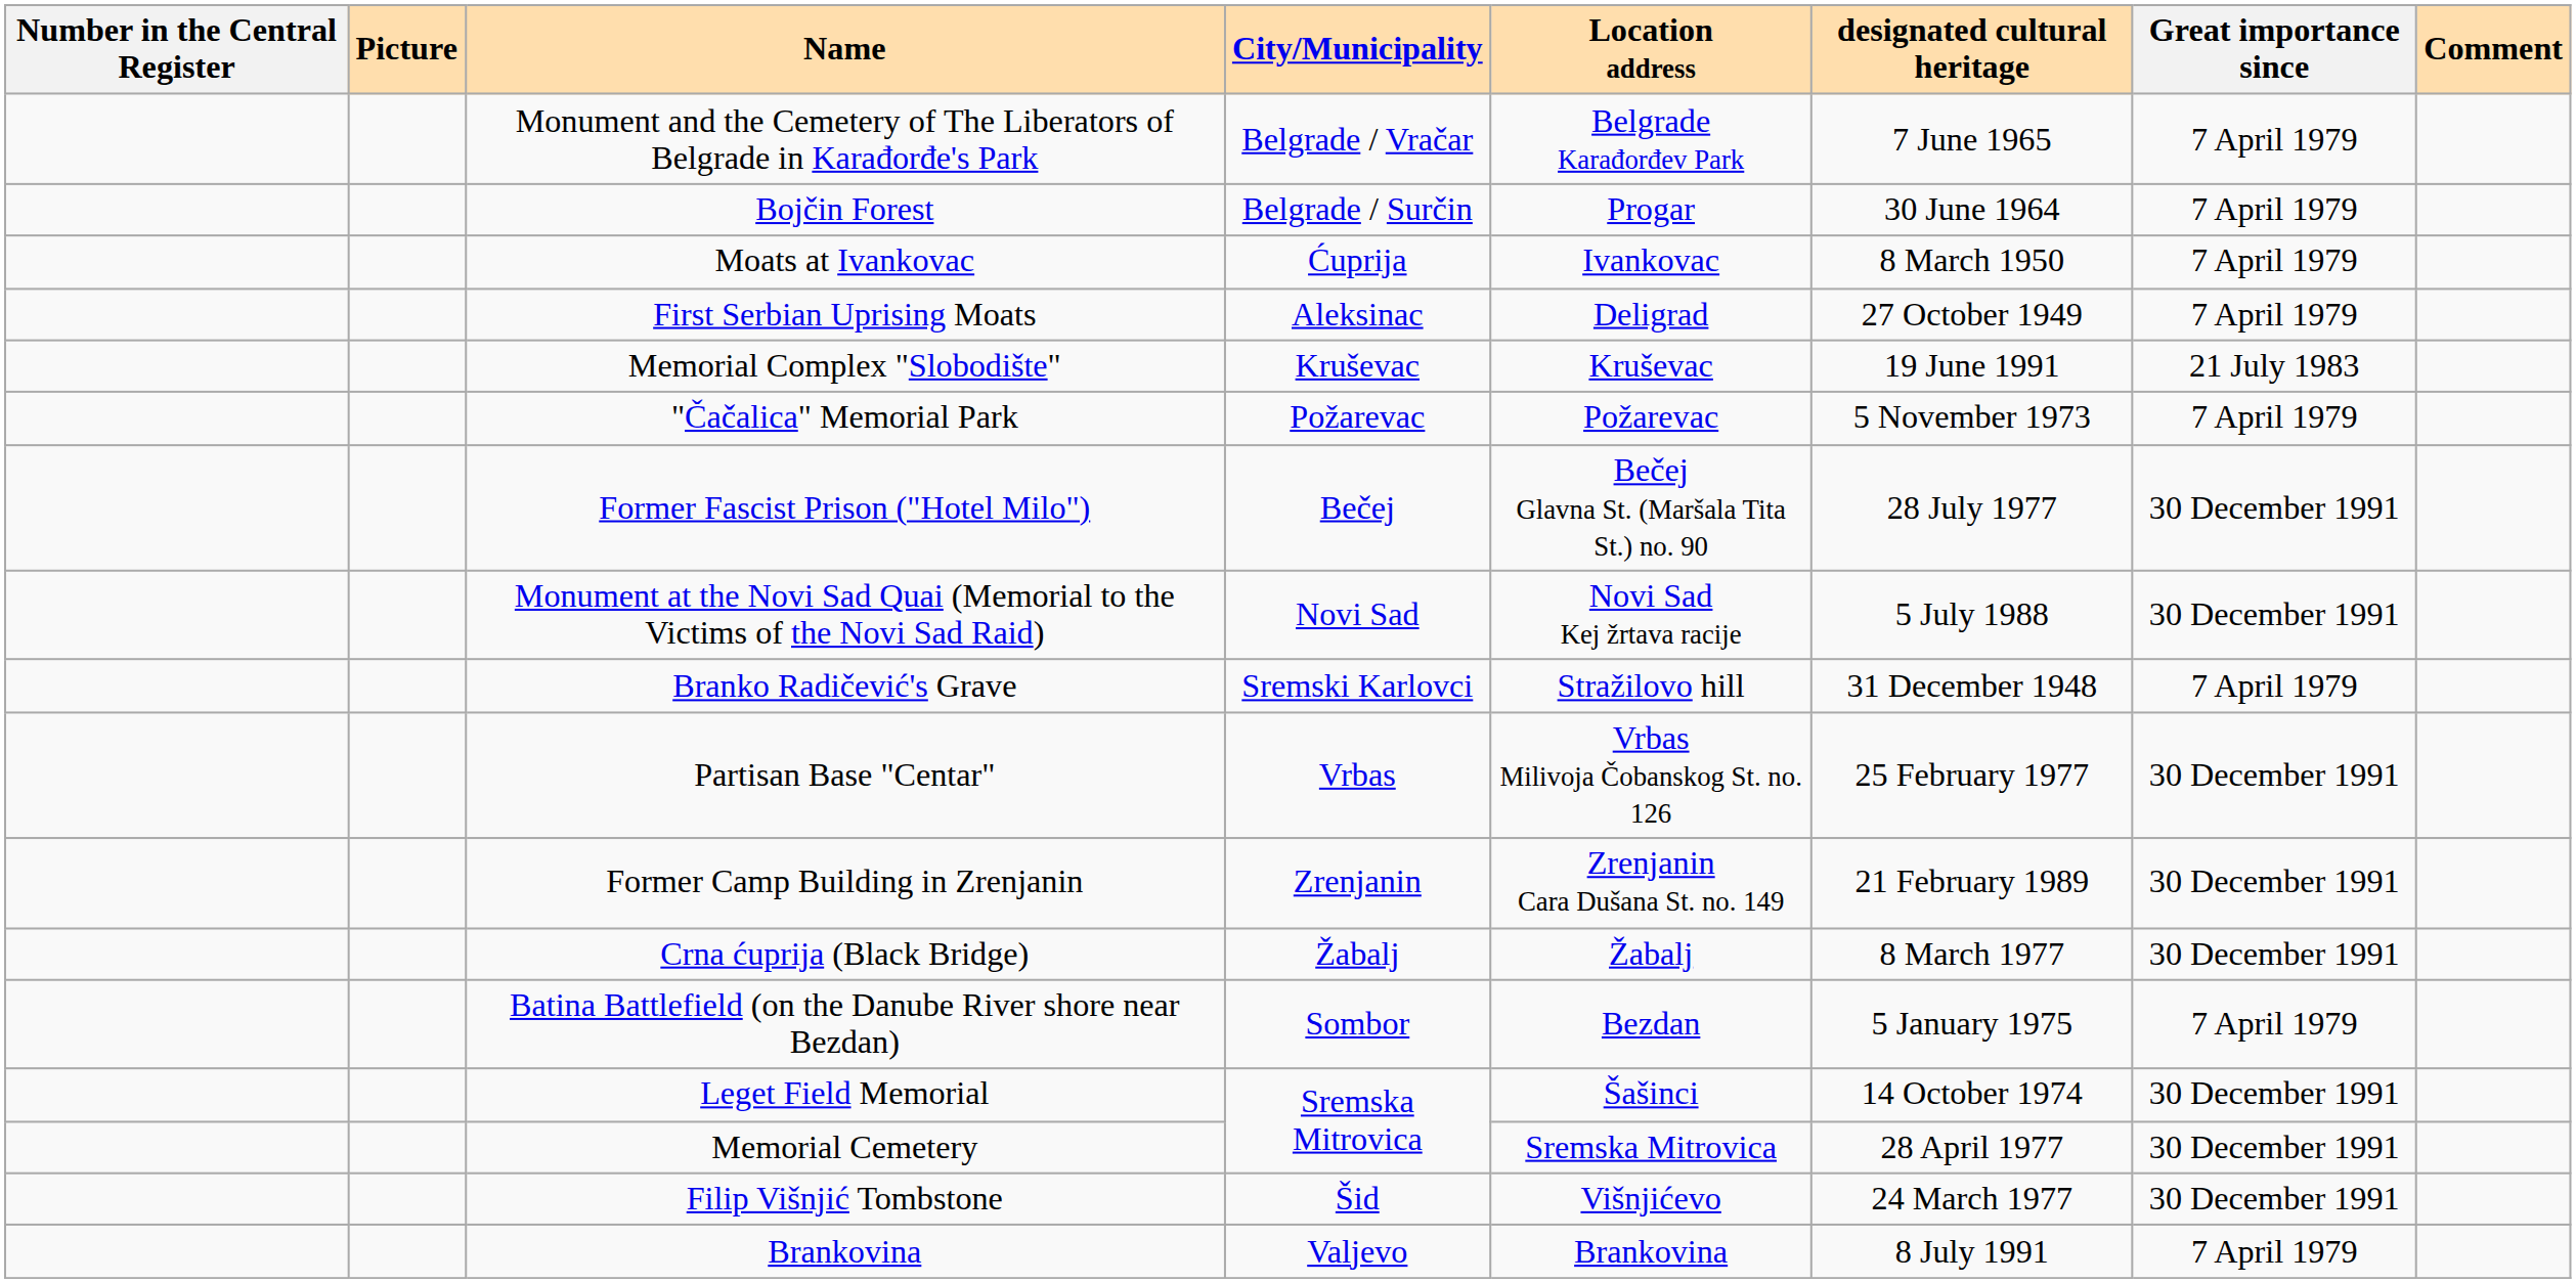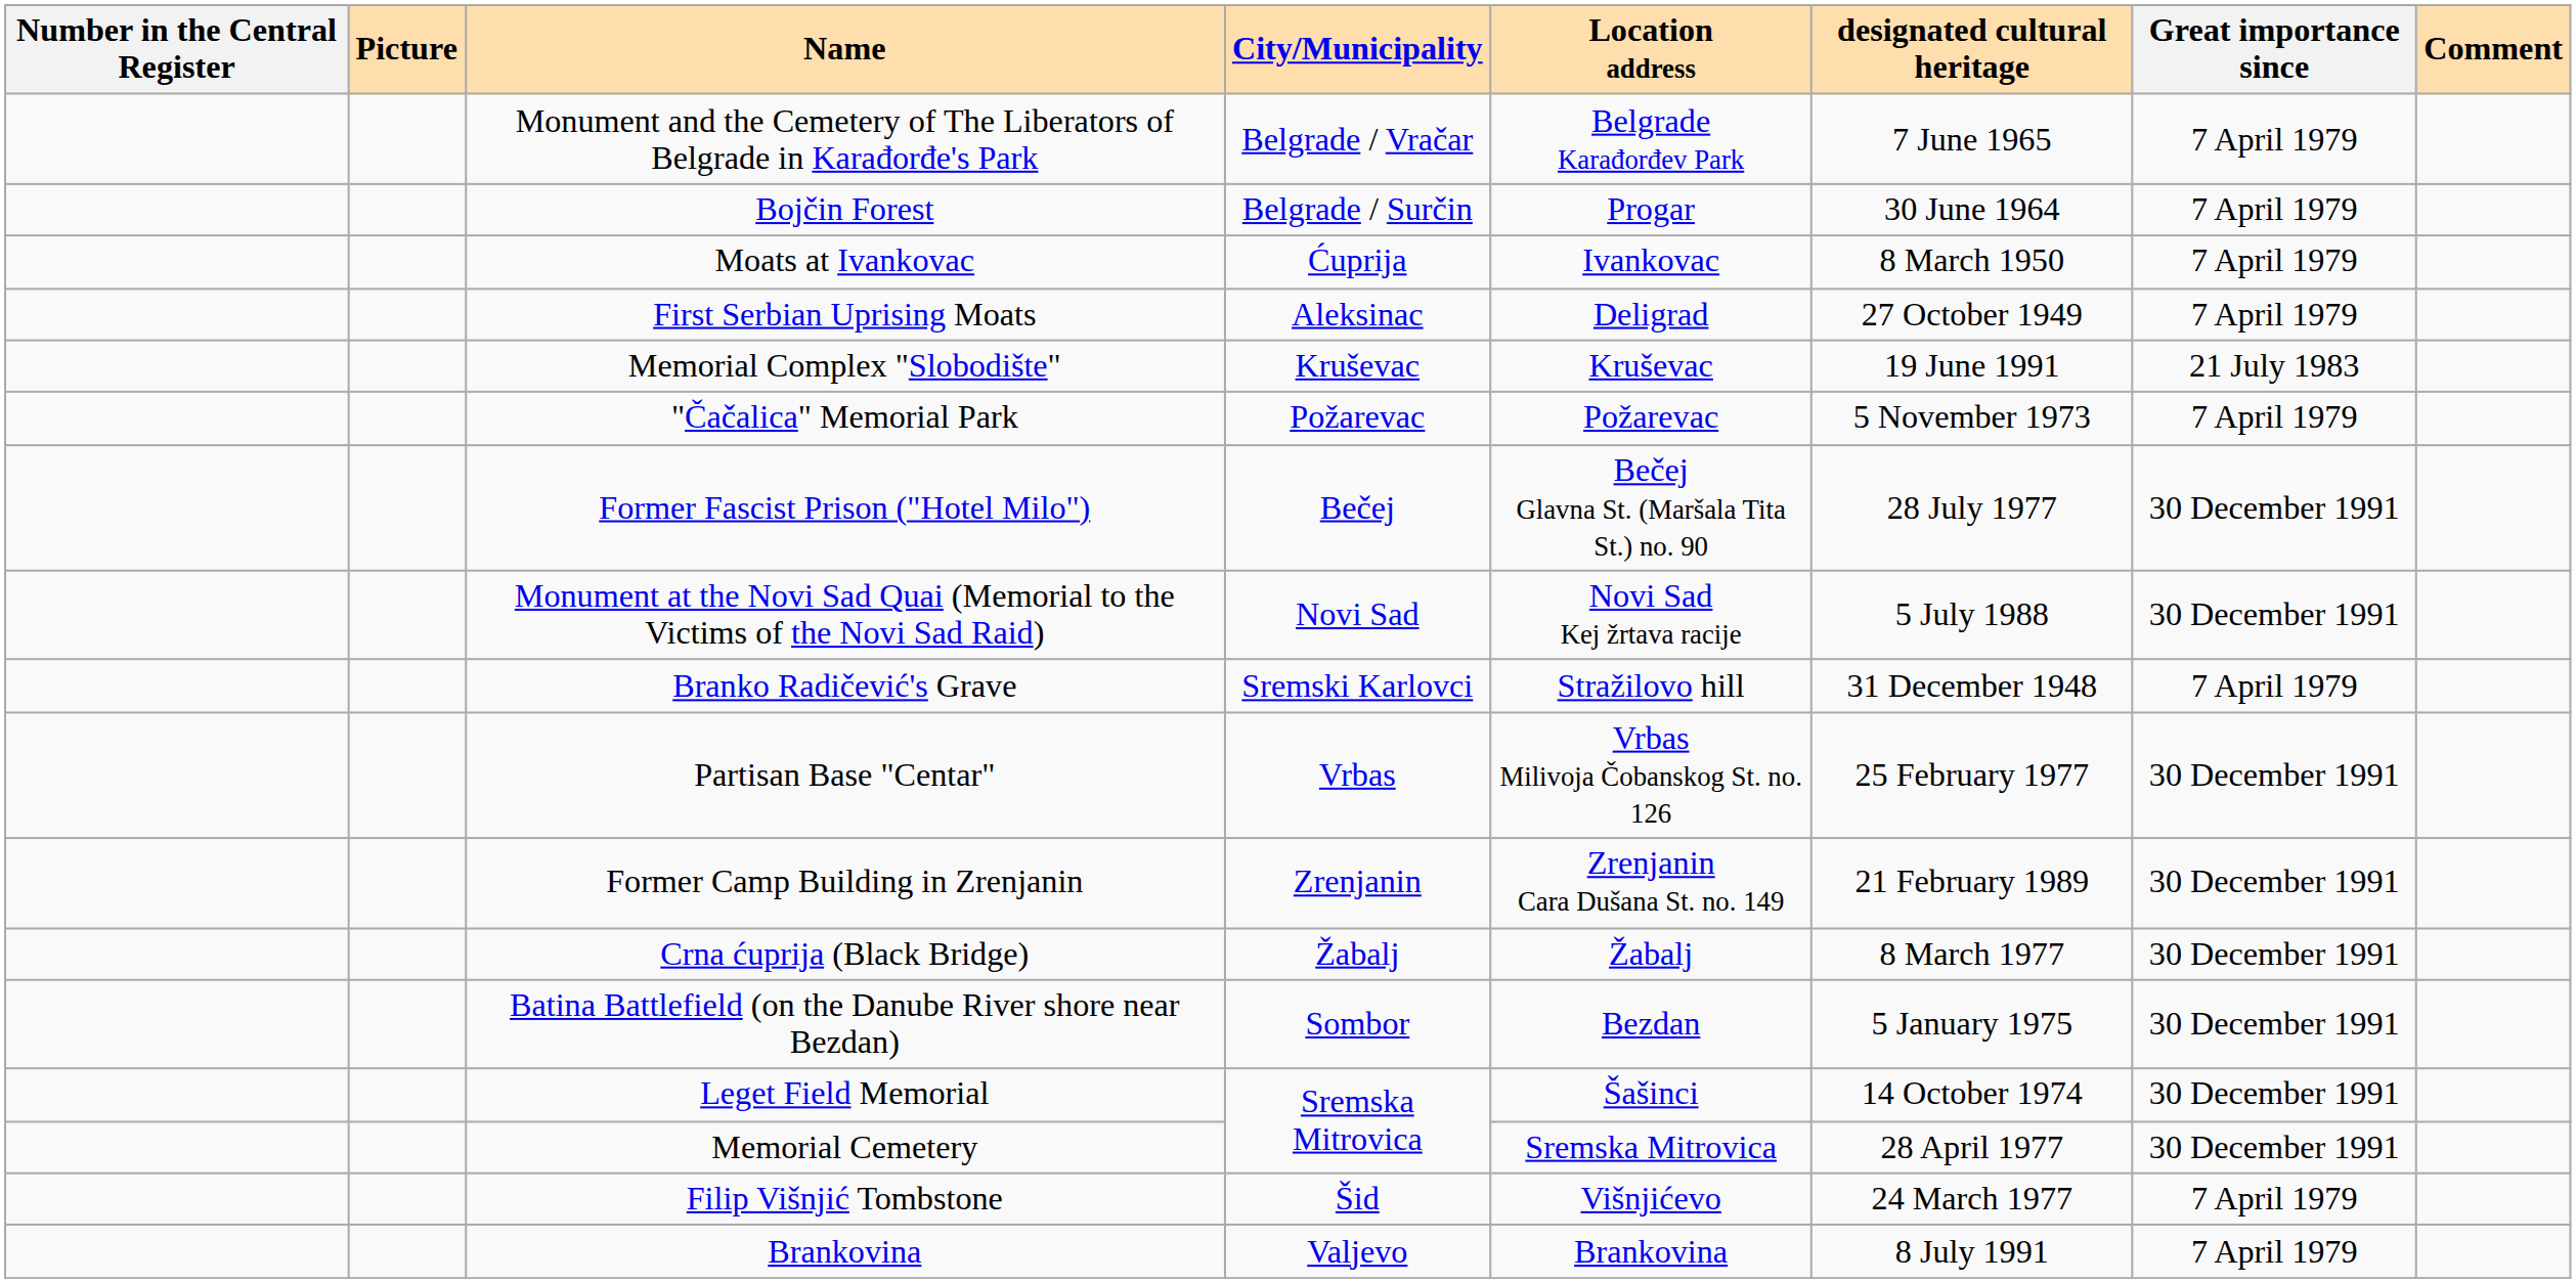Batina Battlefield (on the Danube River shore near Bezdan) | Great importance since: 7 April 1979 -> 30 December 1991
Filip Višnjić Tombstone | Great importance since: 30 December 1991 -> 7 April 1979
